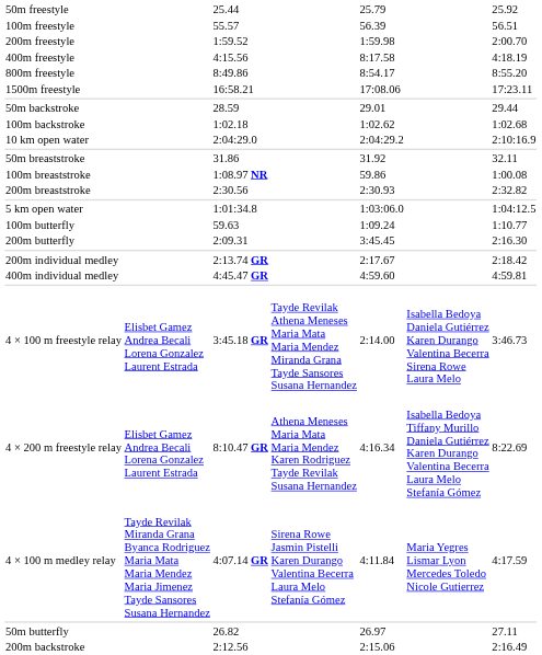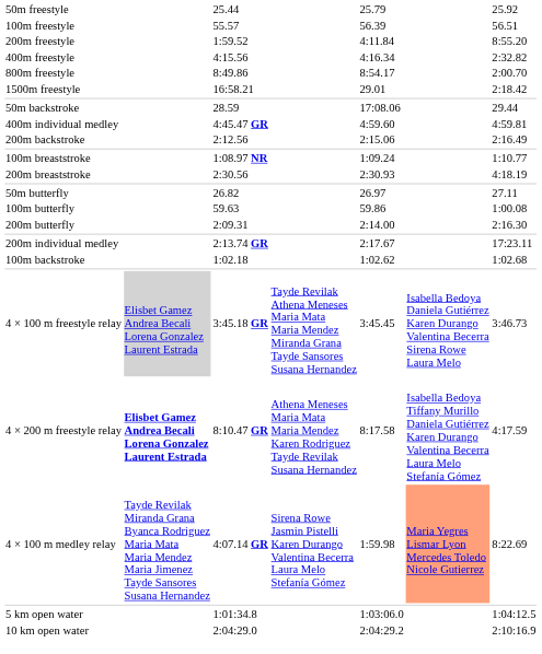200m freestyle | column 5: 1:59.98 -> 4:11.84
200m freestyle | column 7: 2:00.70 -> 8:55.20
400m freestyle | column 5: 8:17.58 -> 4:16.34
400m freestyle | column 7: 4:18.19 -> 2:32.82
800m freestyle | column 7: 8:55.20 -> 2:00.70
1500m freestyle | column 5: 17:08.06 -> 29.01
1500m freestyle | column 7: 17:23.11 -> 2:18.42
50m backstroke | column 5: 29.01 -> 17:08.06
rows swapped: 100m backstroke <-> 400m individual medley
rows swapped: 200m backstroke <-> 10 km open water
- row: 50m breaststroke | 31.86 | 31.92 | 32.11
100m breaststroke | column 5: 59.86 -> 1:09.24
100m breaststroke | column 7: 1:00.08 -> 1:10.77
200m breaststroke | column 7: 2:32.82 -> 4:18.19
rows swapped: 50m butterfly <-> 5 km open water
100m butterfly | column 5: 1:09.24 -> 59.86
100m butterfly | column 7: 1:10.77 -> 1:00.08
200m butterfly | column 5: 3:45.45 -> 2:14.00
200m individual medley | column 7: 2:18.42 -> 17:23.11
4 × 100 m freestyle relay | column 2: no background -> lightgrey background
4 × 100 m freestyle relay | column 5: 2:14.00 -> 3:45.45
4 × 200 m freestyle relay | column 2: normal -> bold
4 × 200 m freestyle relay | column 5: 4:16.34 -> 8:17.58
4 × 200 m freestyle relay | column 7: 8:22.69 -> 4:17.59
4 × 100 m medley relay | column 5: 4:11.84 -> 1:59.98
4 × 100 m medley relay | column 6: no background -> lightsalmon background
4 × 100 m medley relay | column 7: 4:17.59 -> 8:22.69
